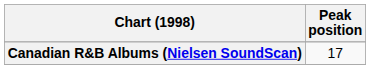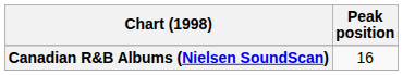Canadian R&B Albums (Nielsen SoundScan) | Peak position: 17 -> 16
